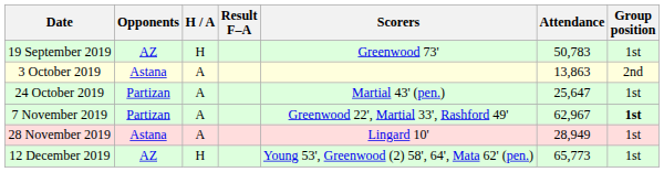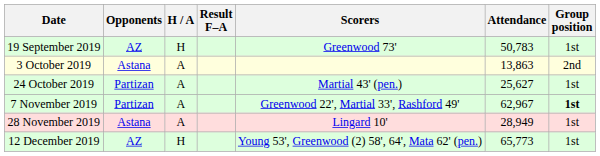24 October 2019 | Attendance: 25,647 -> 25,627
